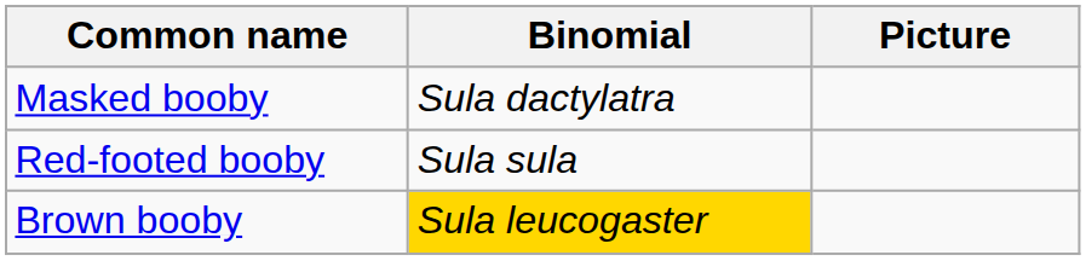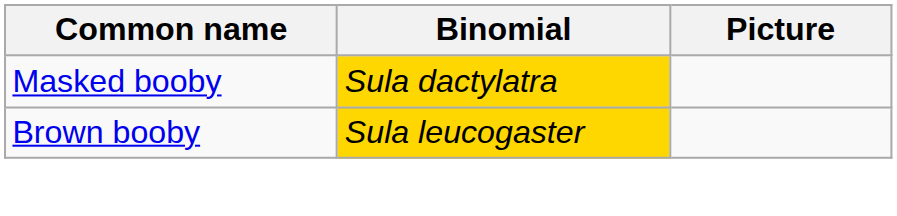Masked booby | Binomial: no background -> gold background
- row: Red-footed booby | Sula sula
